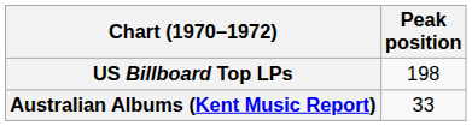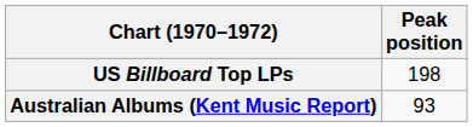Australian Albums (Kent Music Report) | Peak position: 33 -> 93
